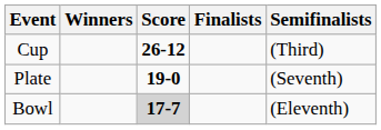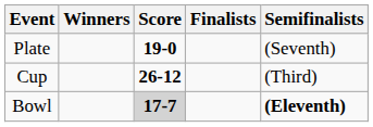rows swapped: Cup <-> Plate
Bowl | Semifinalists: normal -> bold
